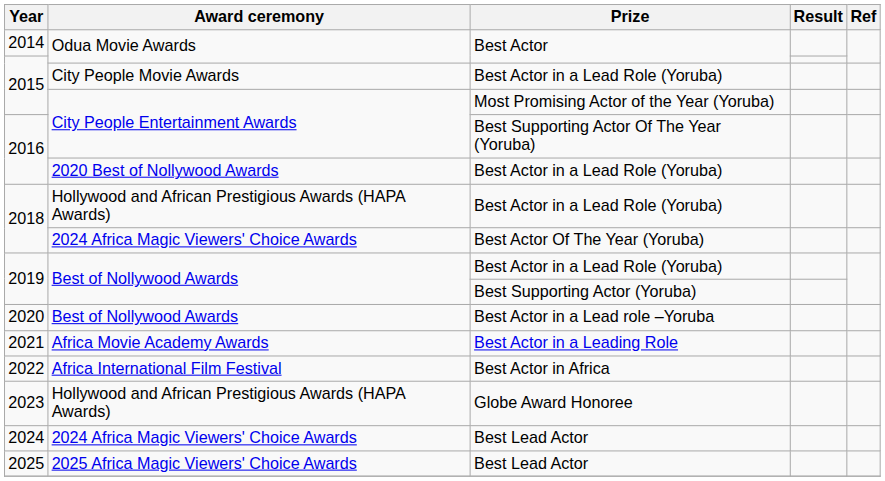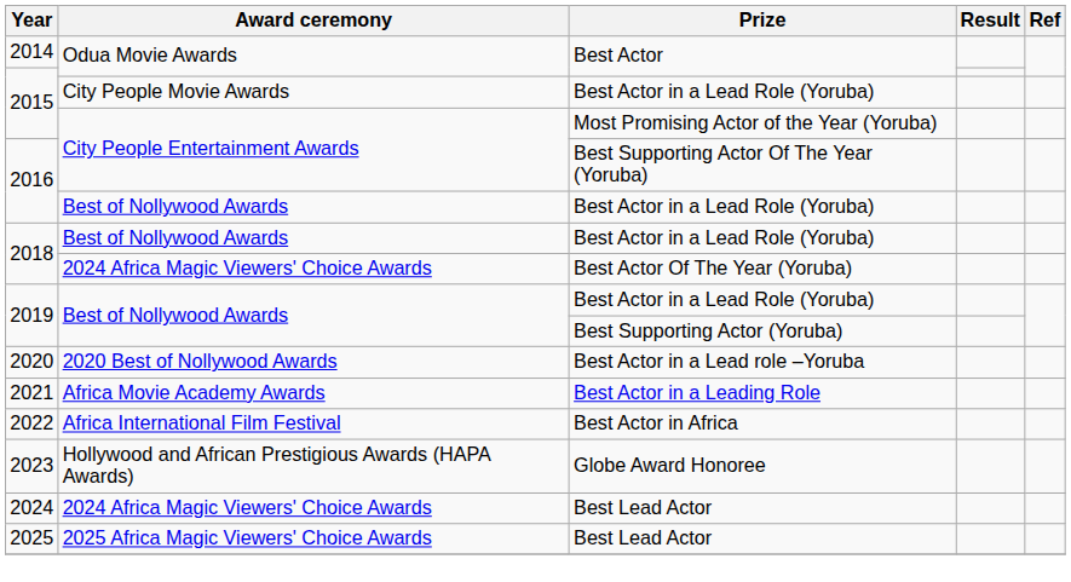2016 / Best Actor in a Lead Role (Yoruba) | Award ceremony: 2020 Best of Nollywood Awards -> Best of Nollywood Awards
2018 / Best Actor in a Lead Role (Yoruba) | Award ceremony: Hollywood and African Prestigious Awards (HAPA Awards) -> Best of Nollywood Awards
2020 | Award ceremony: Best of Nollywood Awards -> 2020 Best of Nollywood Awards
